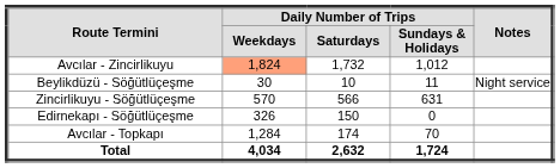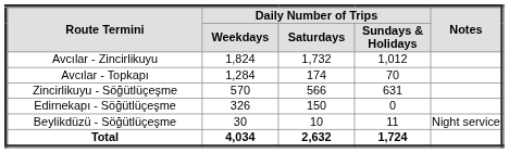Avcılar - Zincirlikuyu | Daily Number of Trips / Weekdays: lightsalmon background -> no background
rows swapped: Avcılar - Topkapı <-> Beylikdüzü - Söğütlüçeşme
